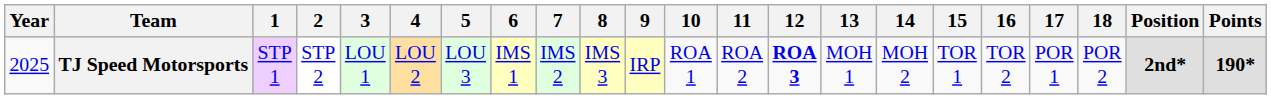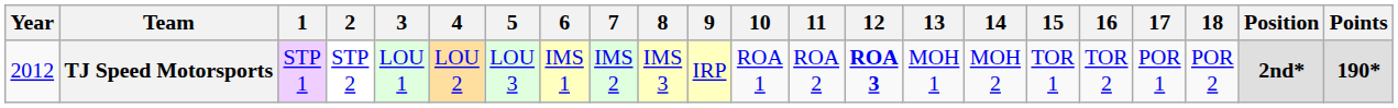TJ Speed Motorsports | Year: 2025 -> 2012
